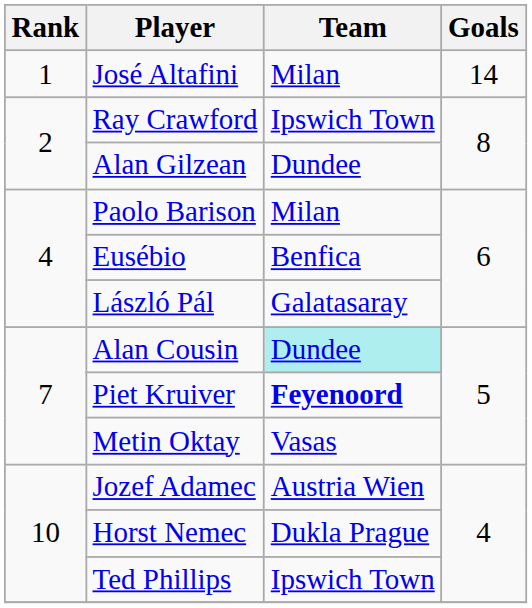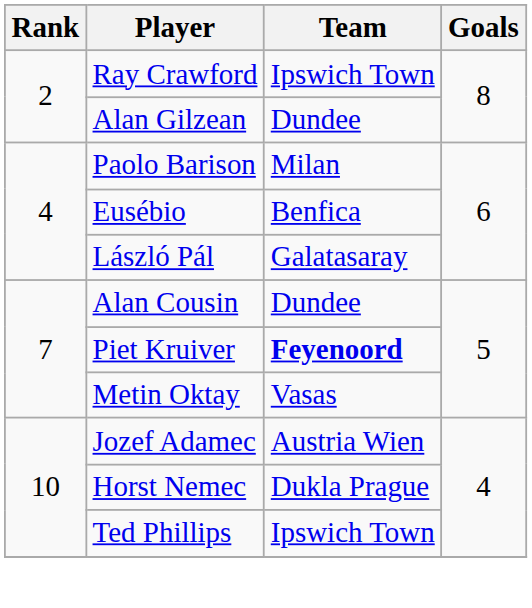- row: 1 | José Altafini | Milan | 14
Alan Cousin | Team: paleturquoise background -> no background
